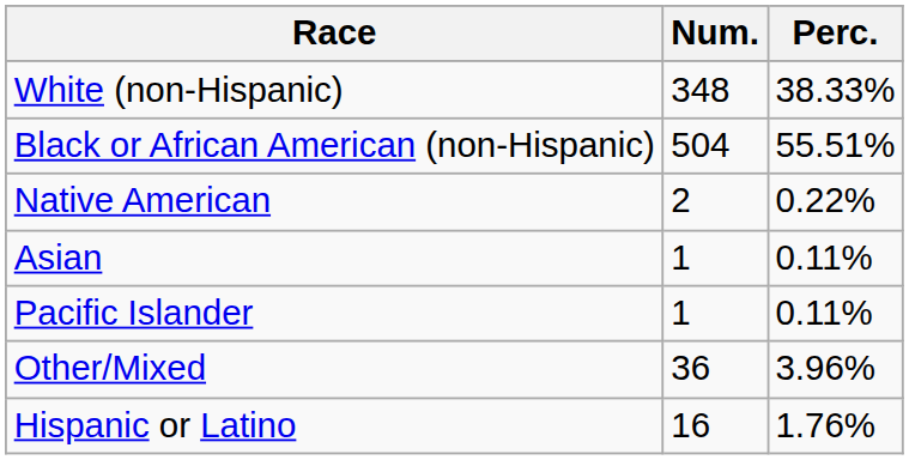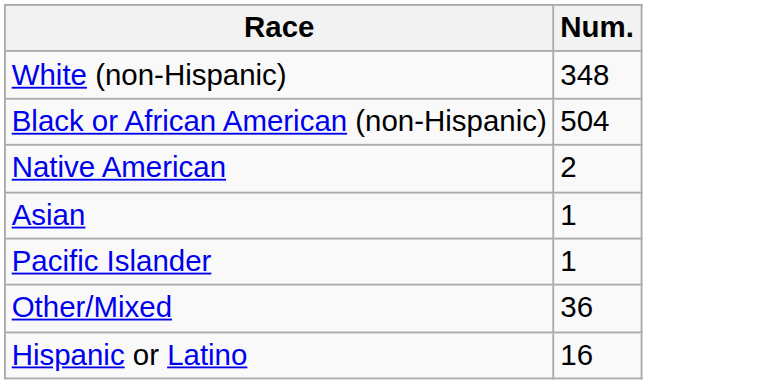- column: Perc. | 38.33% | 55.51% | 0.22% | 0.11% | 0.11% | 3.96% | 1.76%
